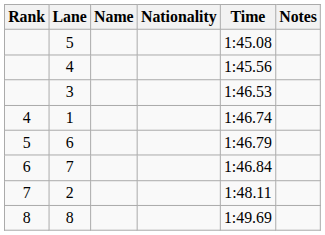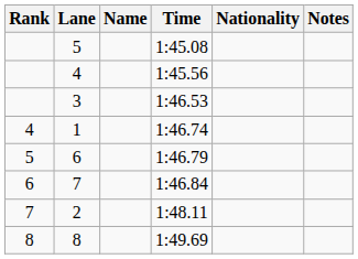columns swapped: Nationality <-> Time
